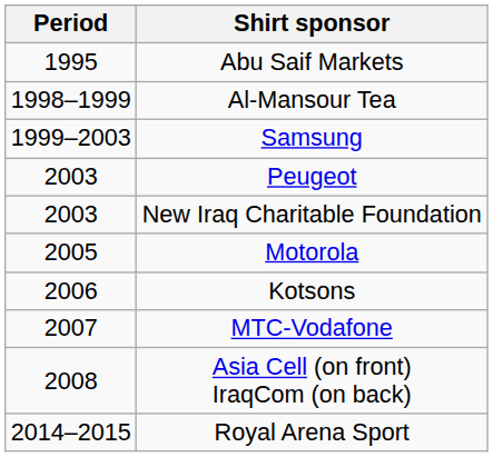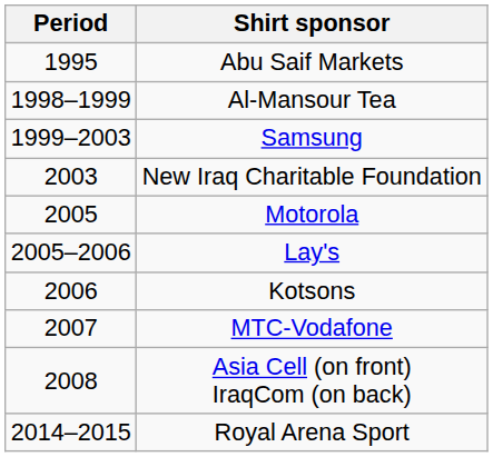- row: 2003 | Peugeot
+ row: 2005–2006 | Lay's
